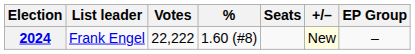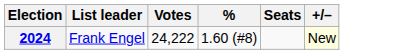- column: EP Group | –
2024 | Votes: 22,222 -> 24,222
